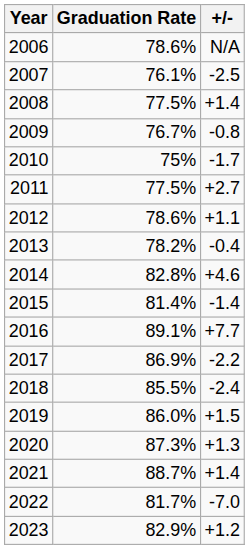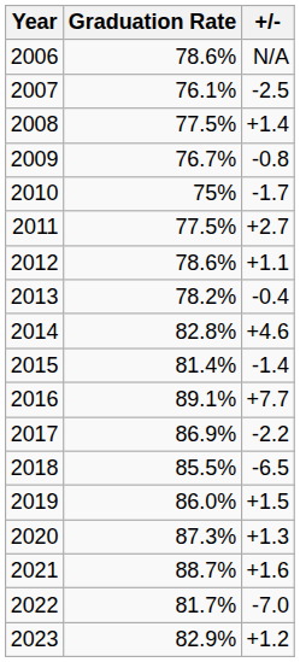2018 | +/-: -2.4 -> -6.5
2021 | +/-: +1.4 -> +1.6
